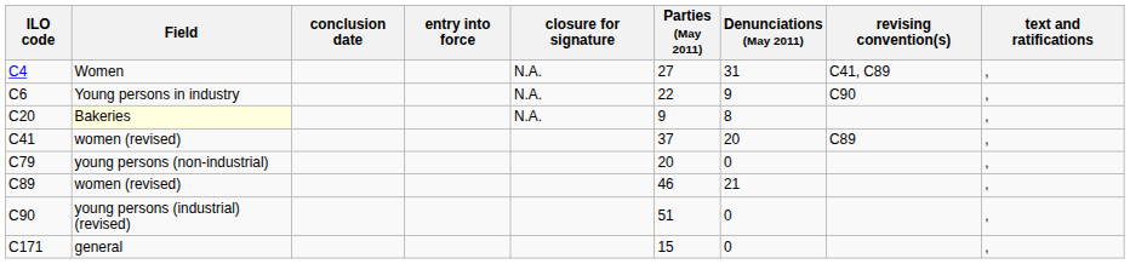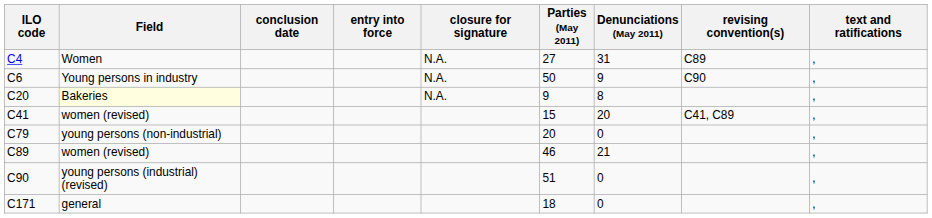C4 | revising convention(s): C41, C89 -> C89
C6 | Parties (May 2011): 22 -> 50
C41 | Parties (May 2011): 37 -> 15
C41 | revising convention(s): C89 -> C41, C89
C171 | Parties (May 2011): 15 -> 18
